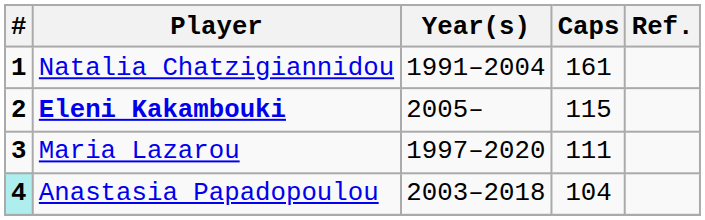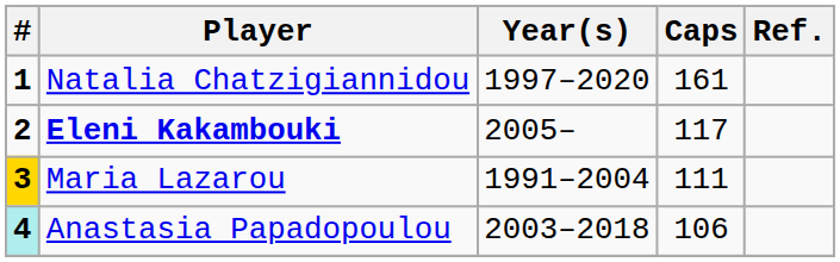Natalia Chatzigiannidou | Year(s): 1991–2004 -> 1997–2020
Eleni Kakambouki | Caps: 115 -> 117
Maria Lazarou | #: no background -> gold background
Maria Lazarou | Year(s): 1997–2020 -> 1991–2004
Anastasia Papadopoulou | Caps: 104 -> 106
